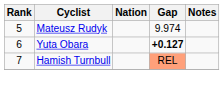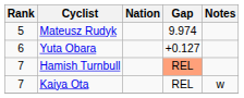Yuta Obara | Gap: bold -> normal
+ row: 7 | Kaiya Ota | REL | w
